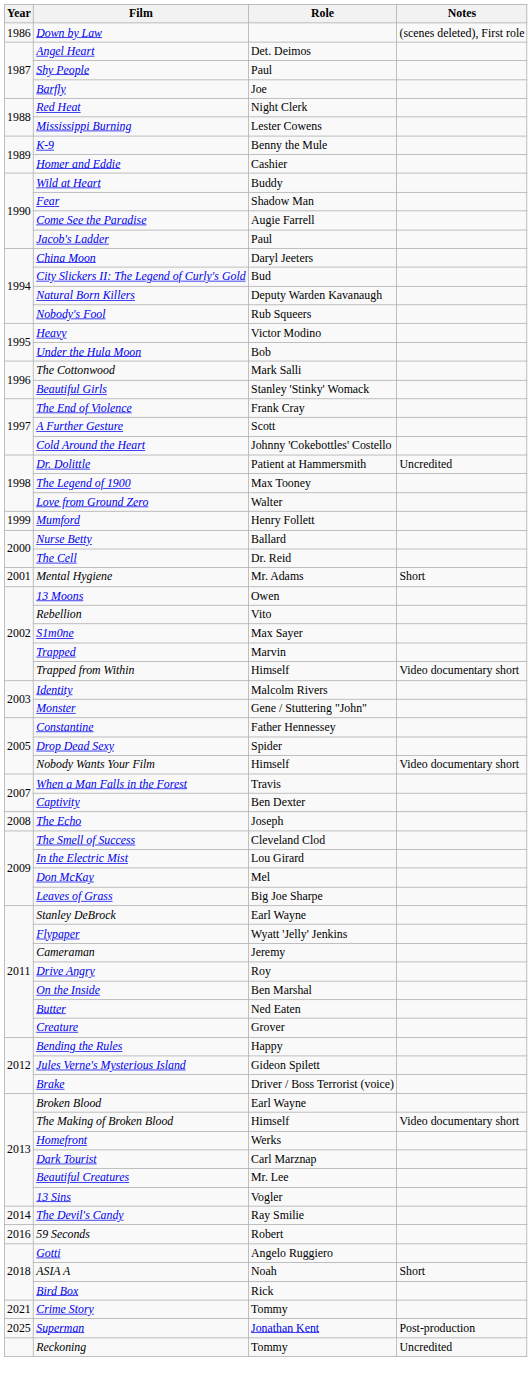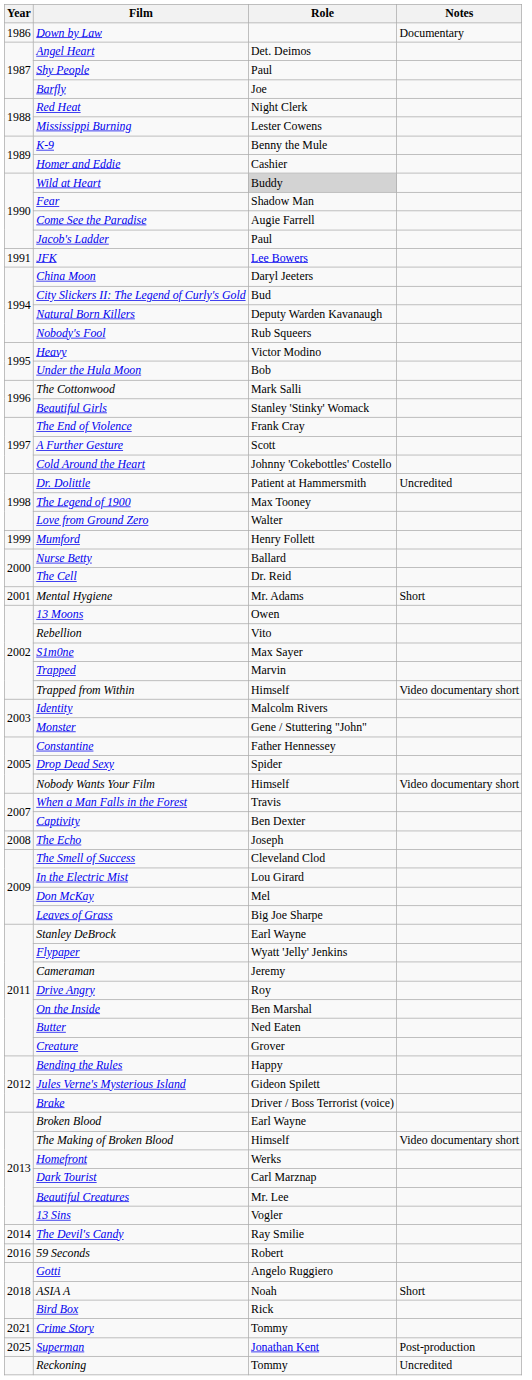Down by Law | Notes: (scenes deleted), First role -> Documentary
Wild at Heart | Role: no background -> lightgrey background
+ row: 1991 | JFK | Lee Bowers
